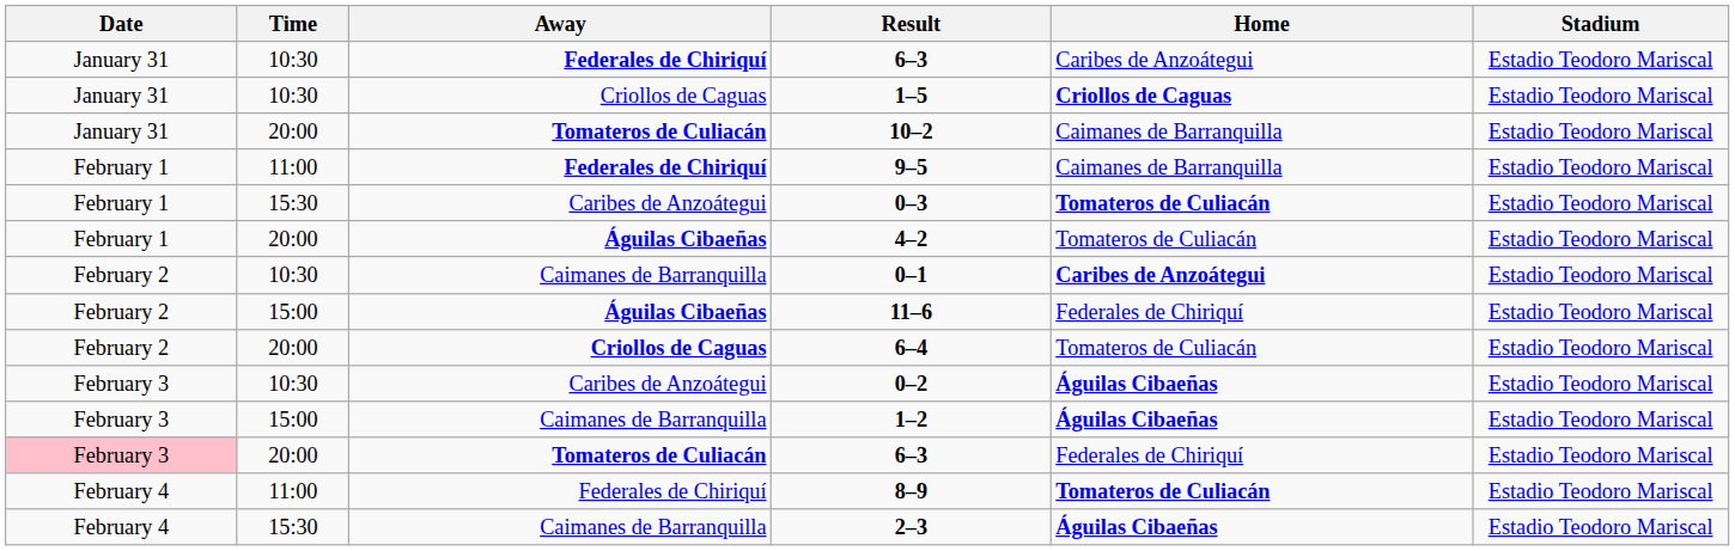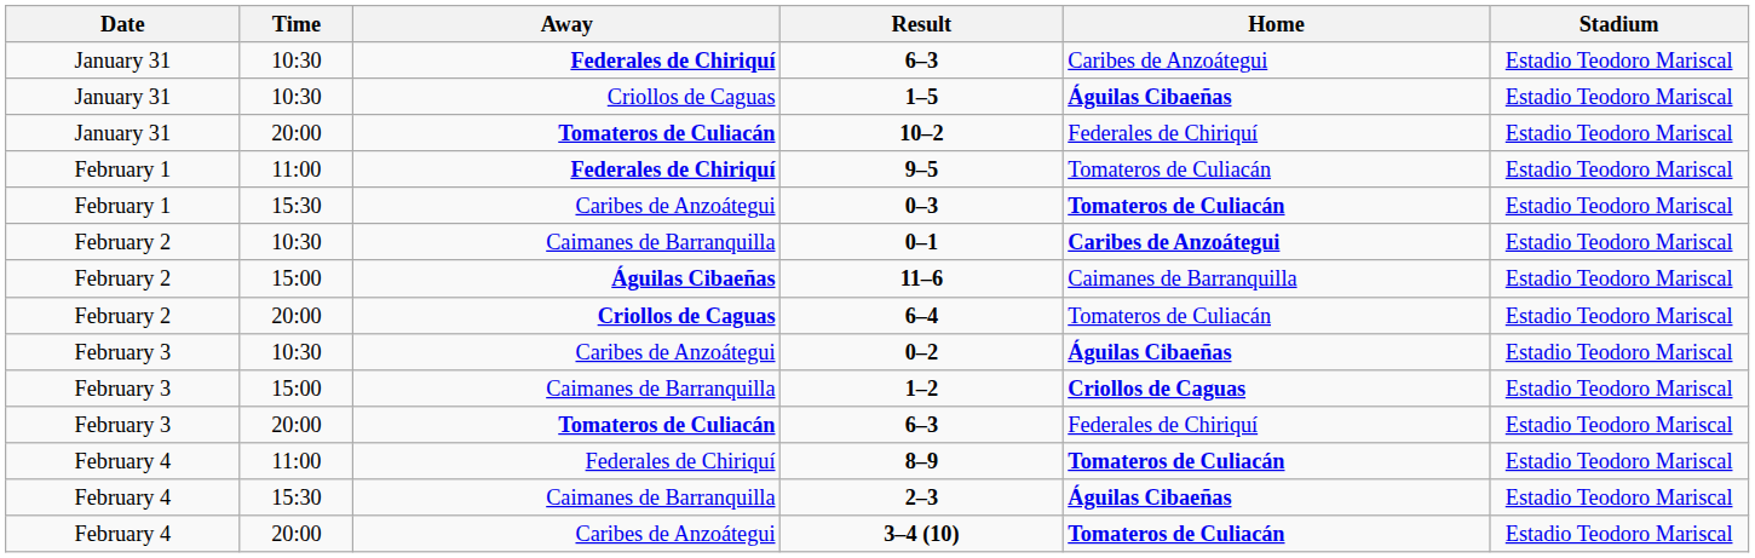1–5 | Home: Criollos de Caguas -> Águilas Cibaeñas
10–2 | Home: Caimanes de Barranquilla -> Federales de Chiriquí
9–5 | Home: Caimanes de Barranquilla -> Tomateros de Culiacán
- row: February 1 | 20:00 | Águilas Cibaeñas | 4–2 | Tomateros de Culiacán | Estadio Teodoro Mariscal
11–6 | Home: Federales de Chiriquí -> Caimanes de Barranquilla
1–2 | Home: Águilas Cibaeñas -> Criollos de Caguas
Tomateros de Culiacán / 6–3 | Date: pink background -> no background
+ row: February 4 | 20:00 | Caribes de Anzoátegui | 3–4 (10) | Tomateros de Culiacán | Estadio Teodoro Mariscal
